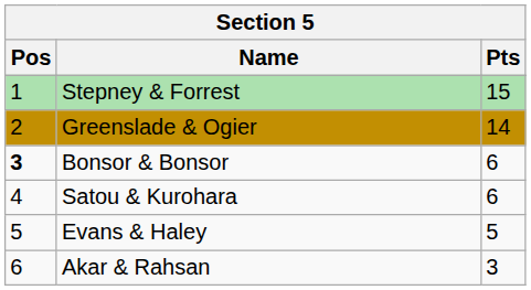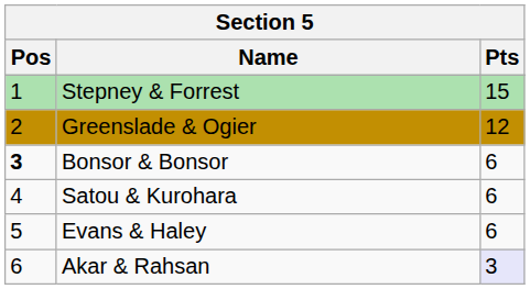Greenslade & Ogier | Pts: 14 -> 12
Evans & Haley | Pts: 5 -> 6
Akar & Rahsan | Pts: no background -> lavender background
